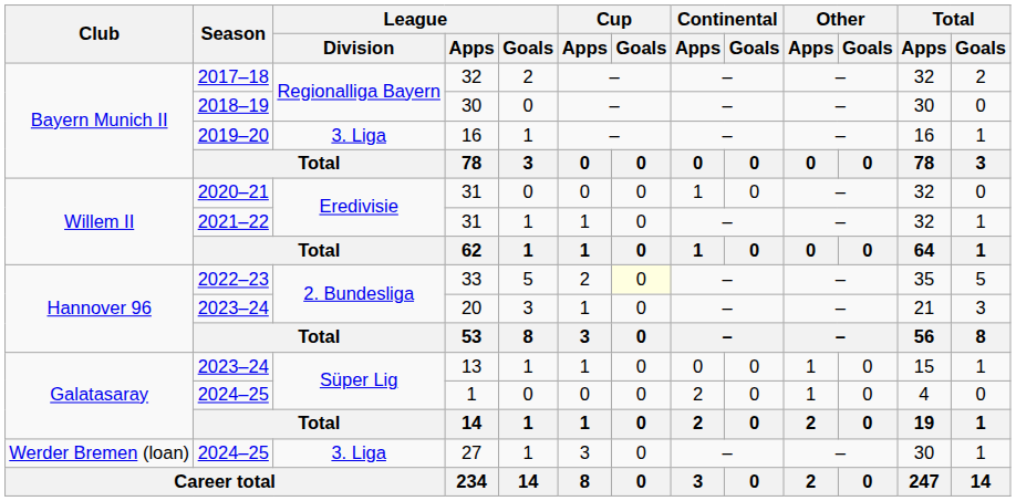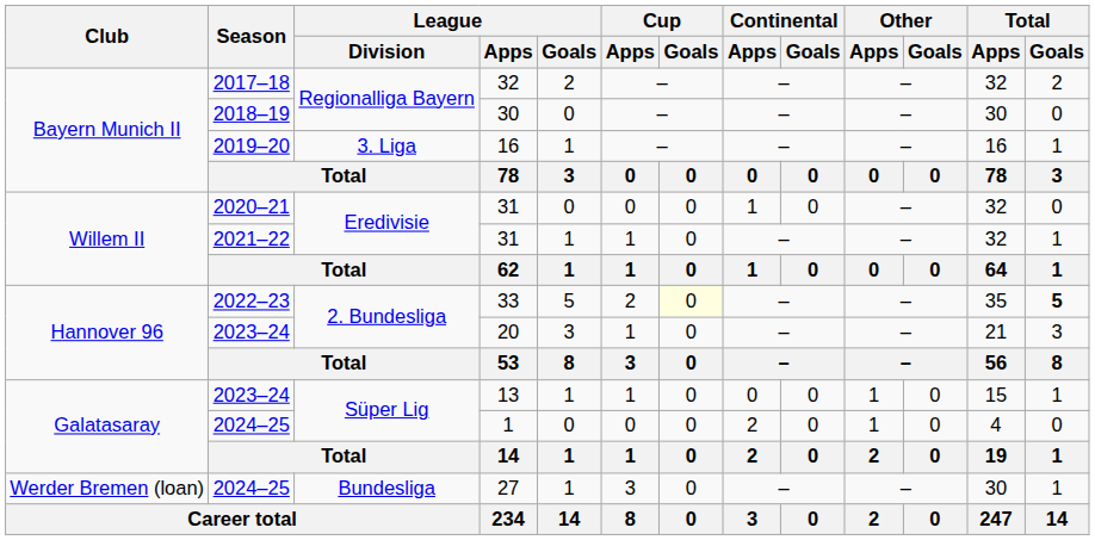33 | Total / Goals: normal -> bold
27 | League / Division: 3. Liga -> Bundesliga
